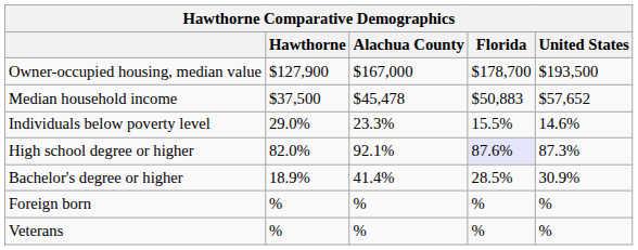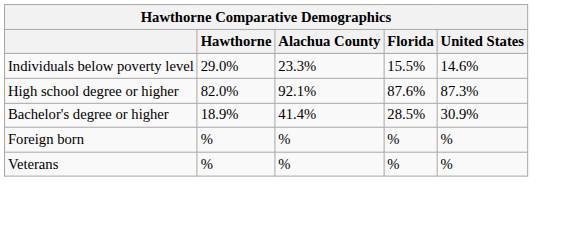- row: Owner-occupied housing, median value | $127,900 | $167,000 | $178,700 | $193,500
- row: Median household income | $37,500 | $45,478 | $50,883 | $57,652
High school degree or higher | Florida: lavender background -> no background
